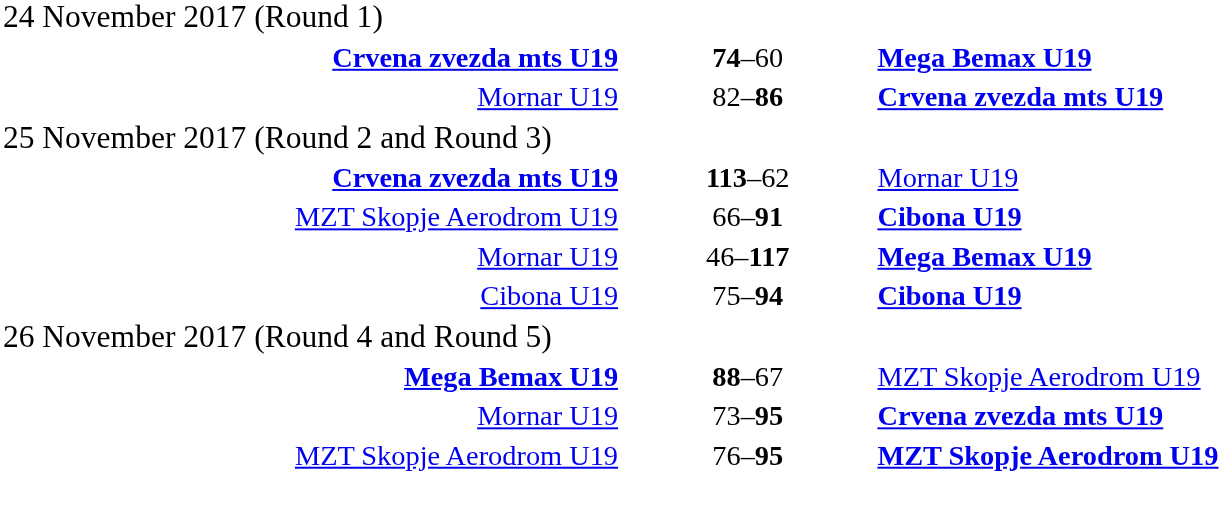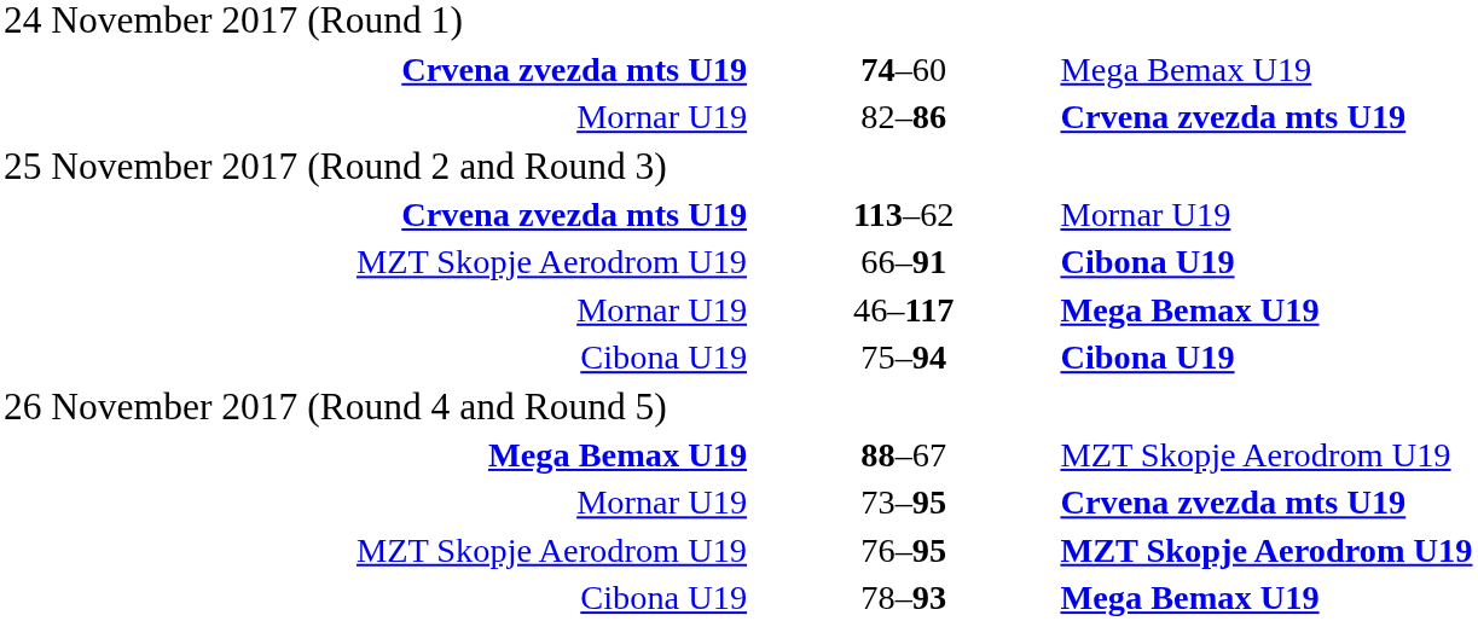74–60 | column 5: bold -> normal
+ row: Cibona U19 | 78–93 | Mega Bemax U19
